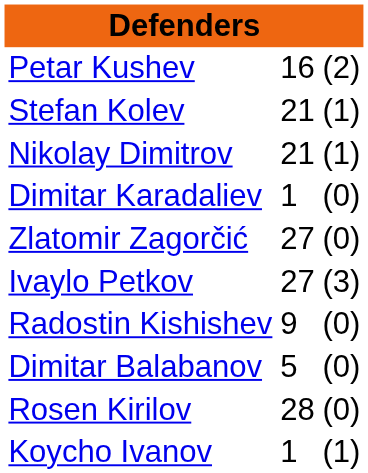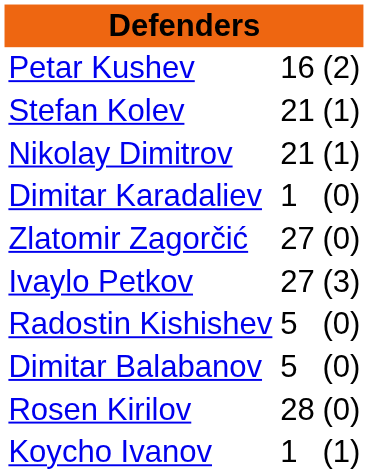Radostin Kishishev | column 2: 9 -> 5
